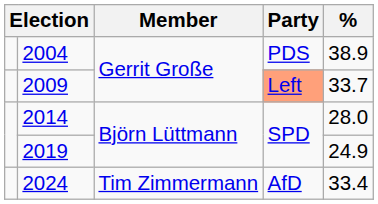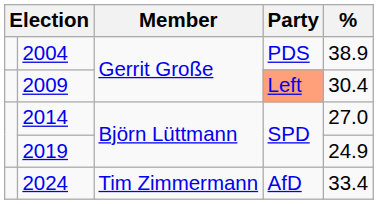2009 | %: 33.7 -> 30.4
2014 | %: 28.0 -> 27.0
